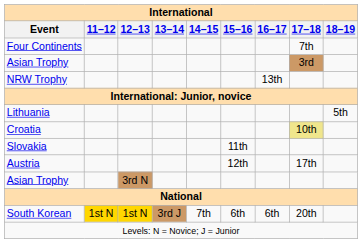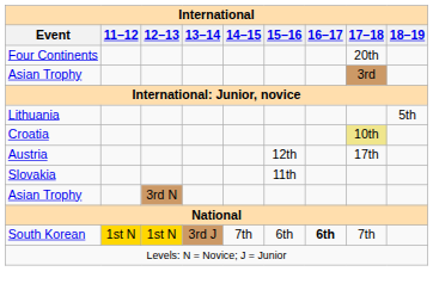Four Continents | 17–18: 7th -> 20th
- row: NRW Trophy | 13th
rows swapped: Slovakia <-> Austria
South Korean | 16–17: normal -> bold
South Korean | 17–18: 20th -> 7th
